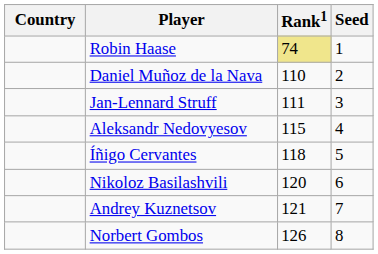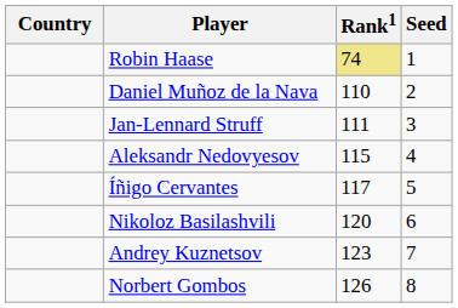Íñigo Cervantes | Rank1: 118 -> 117
Andrey Kuznetsov | Rank1: 121 -> 123
